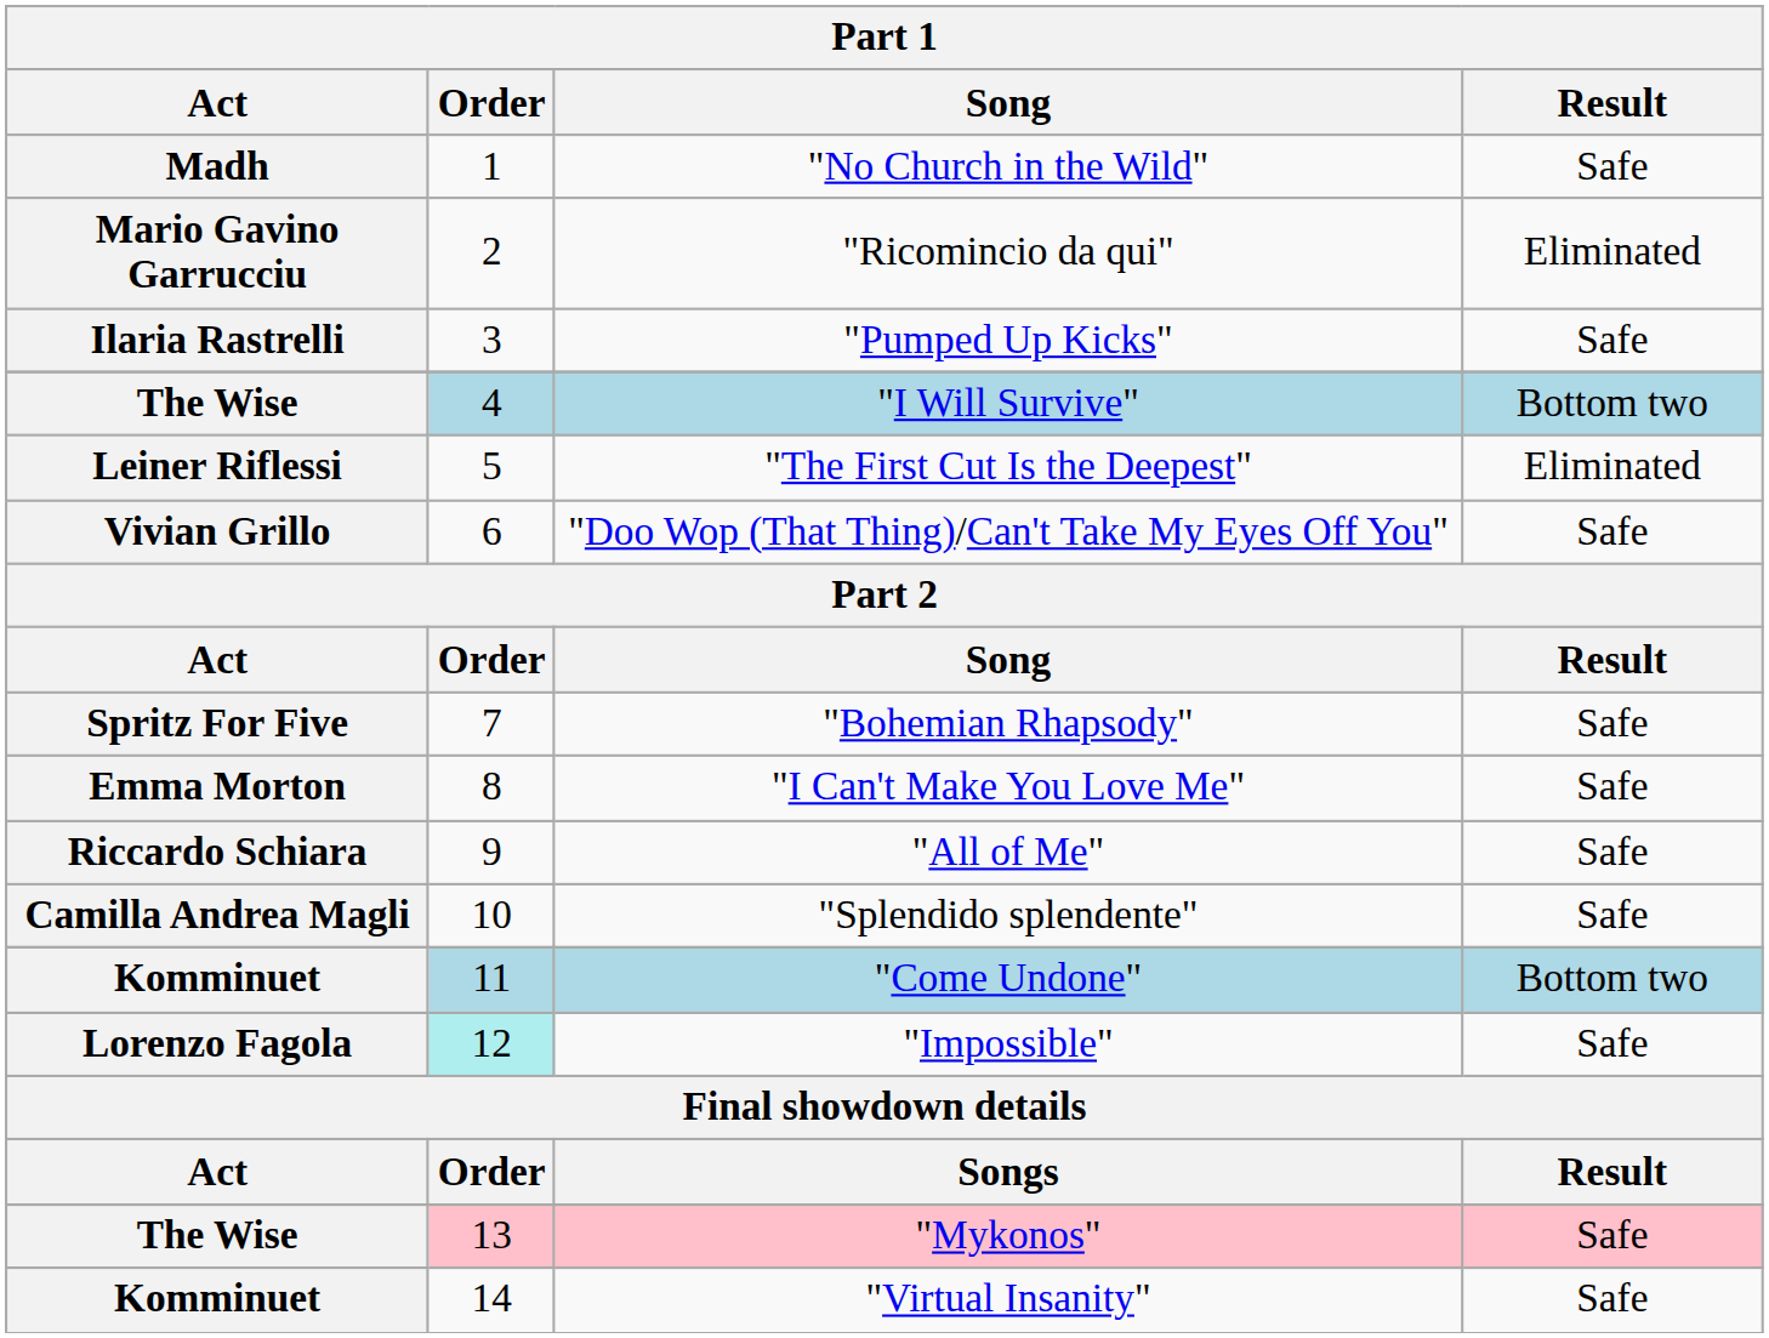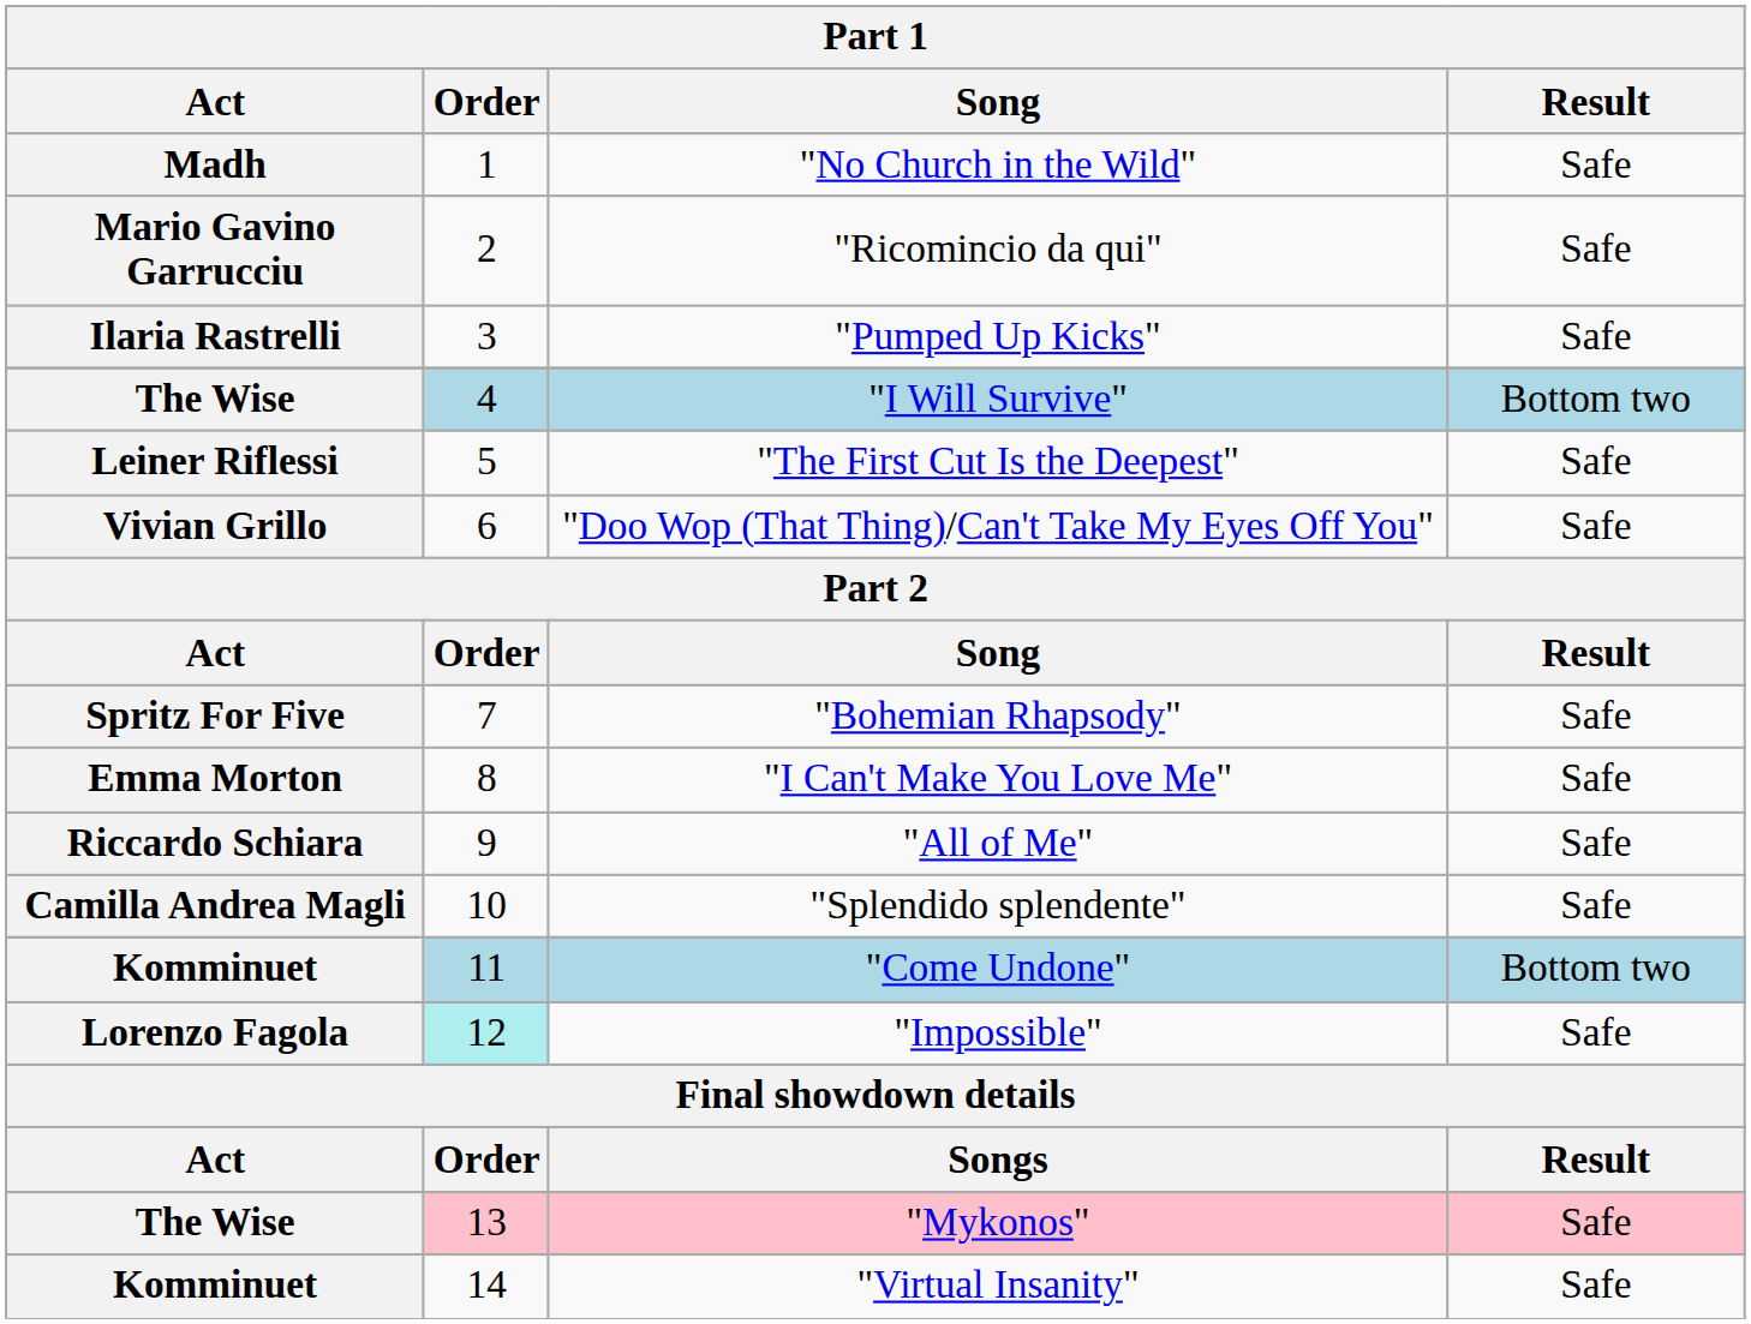"Ricomincio da qui" | Result: Eliminated -> Safe
"The First Cut Is the Deepest" | Result: Eliminated -> Safe
